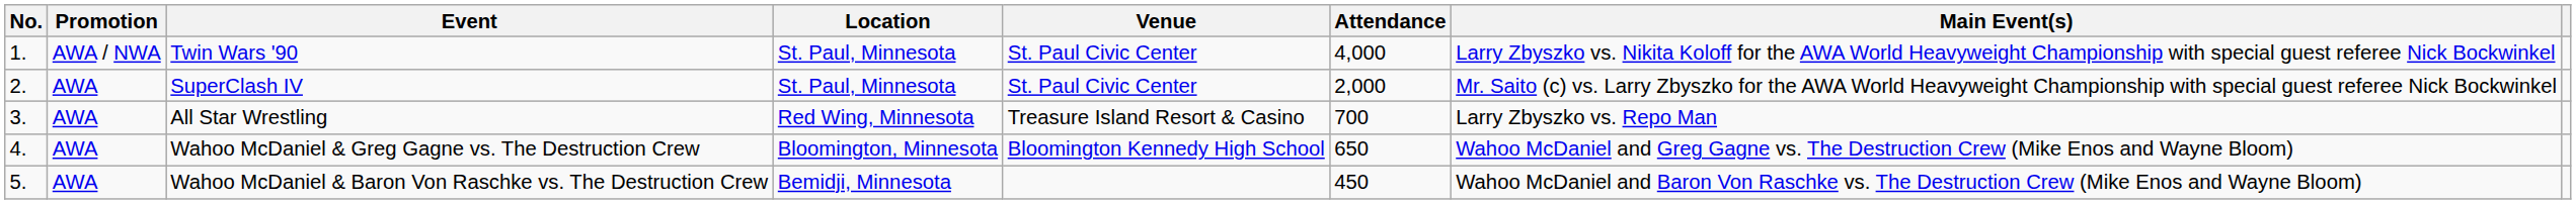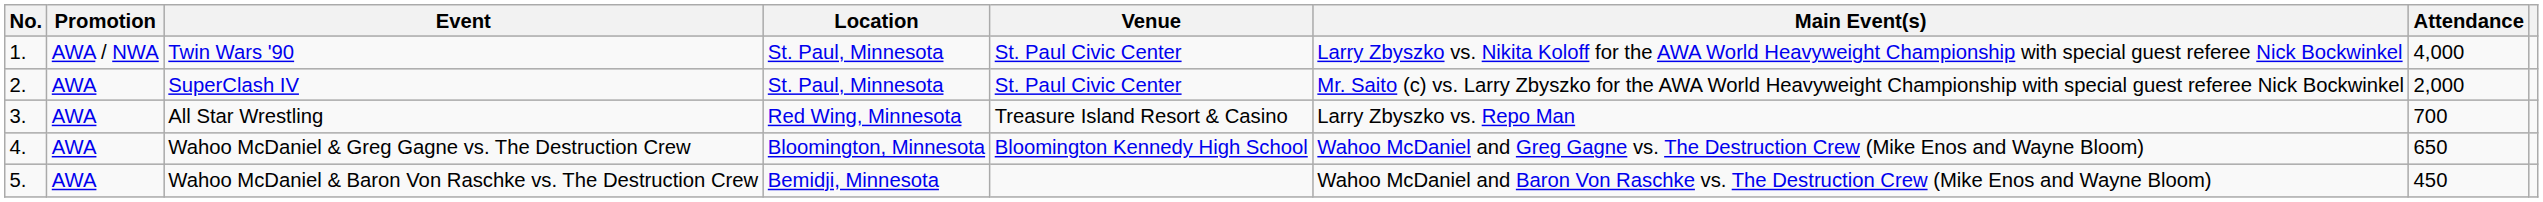columns swapped: Attendance <-> Main Event(s)
